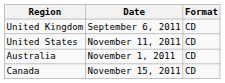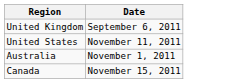- column: Format | CD | CD | CD | CD
